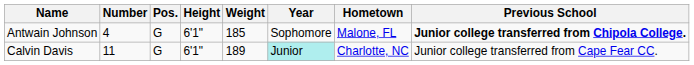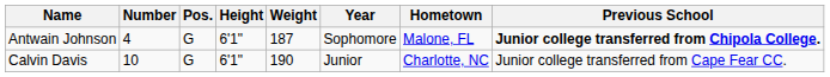Antwain Johnson | Weight: 185 -> 187
Calvin Davis | Number: 11 -> 10
Calvin Davis | Weight: 189 -> 190
Calvin Davis | Year: paleturquoise background -> no background
